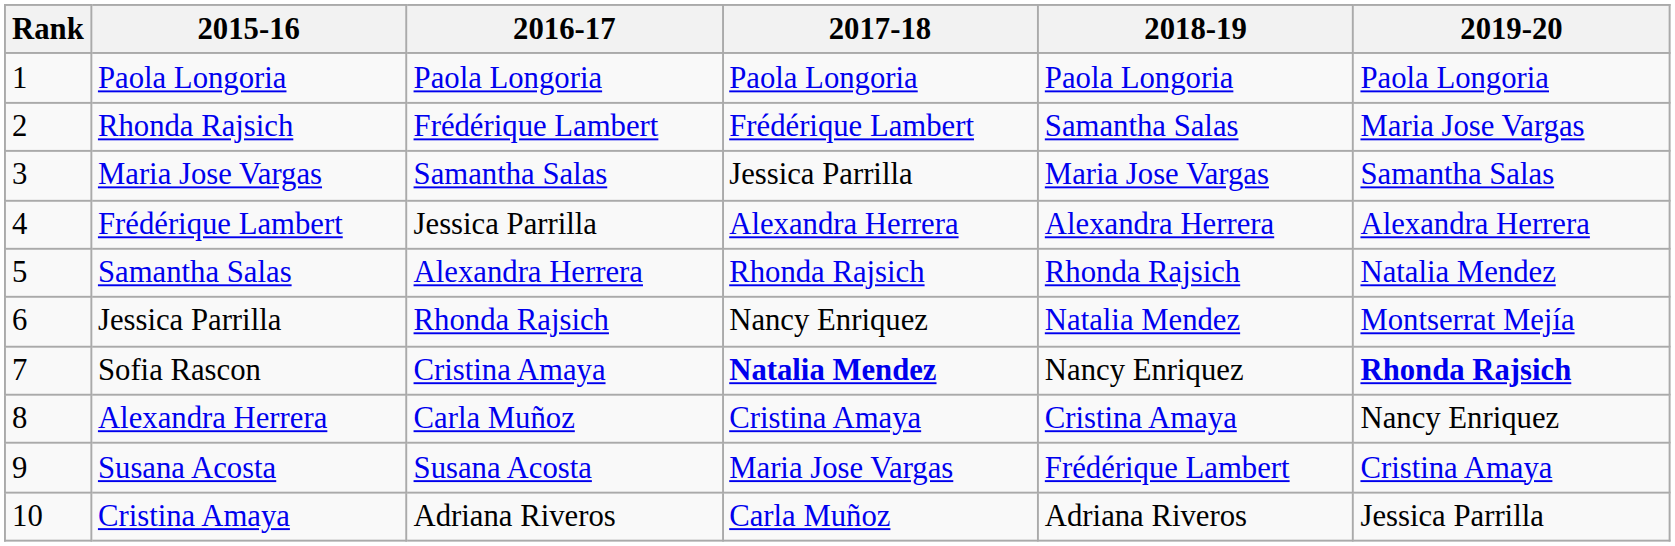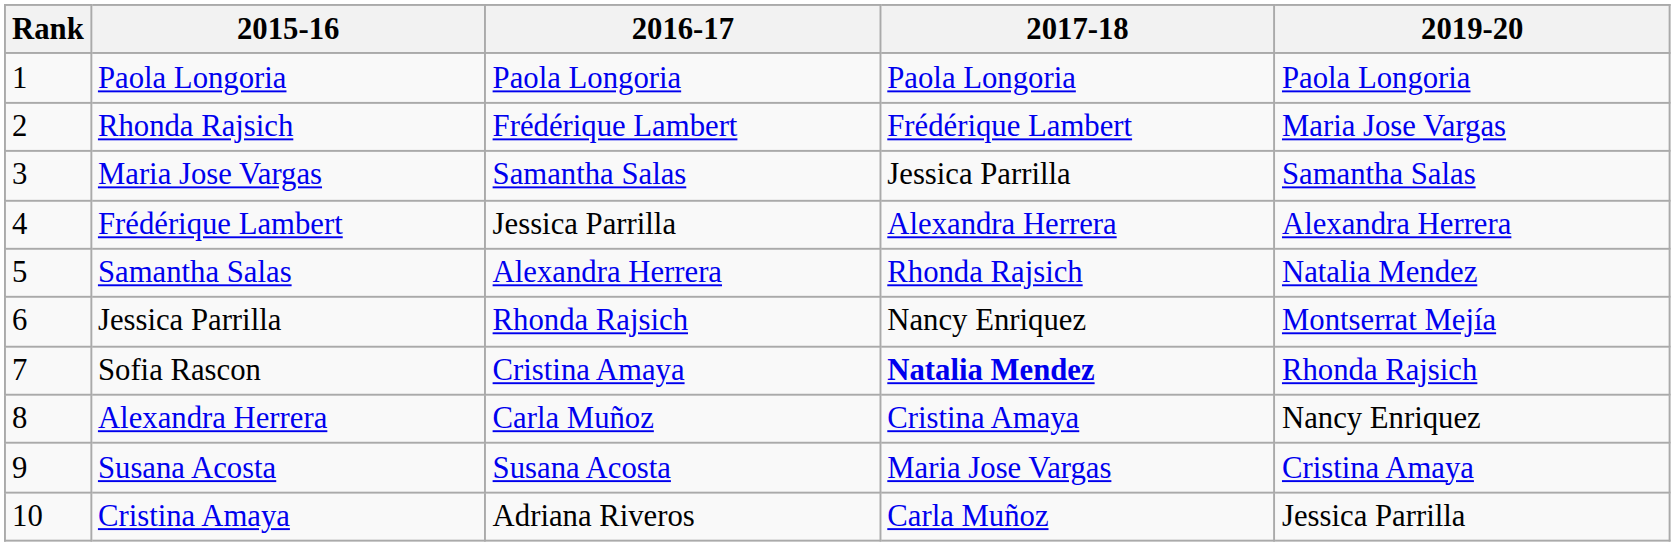- column: 2018-19 | Paola Longoria | Samantha Salas | Maria Jose Vargas | Alexandra Herrera | Rhonda Rajsich | Natalia Mendez | Nancy Enriquez | Cristina Amaya | Frédérique Lambert | Adriana Riveros
Sofia Rascon | 2019-20: bold -> normal
